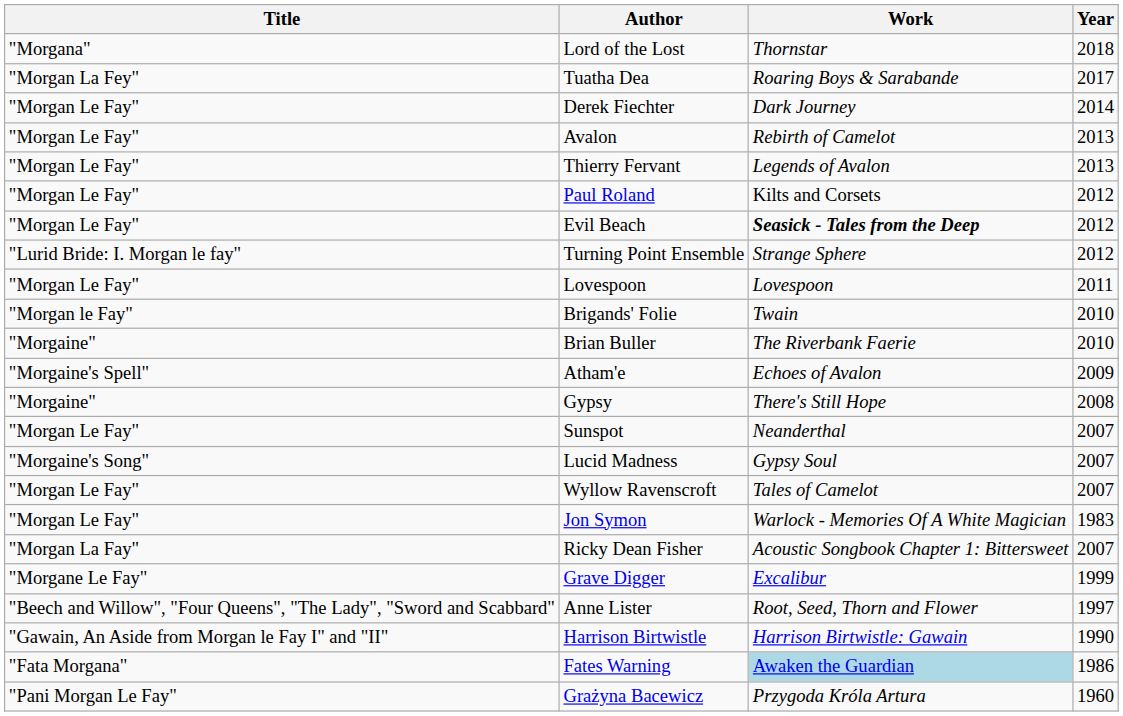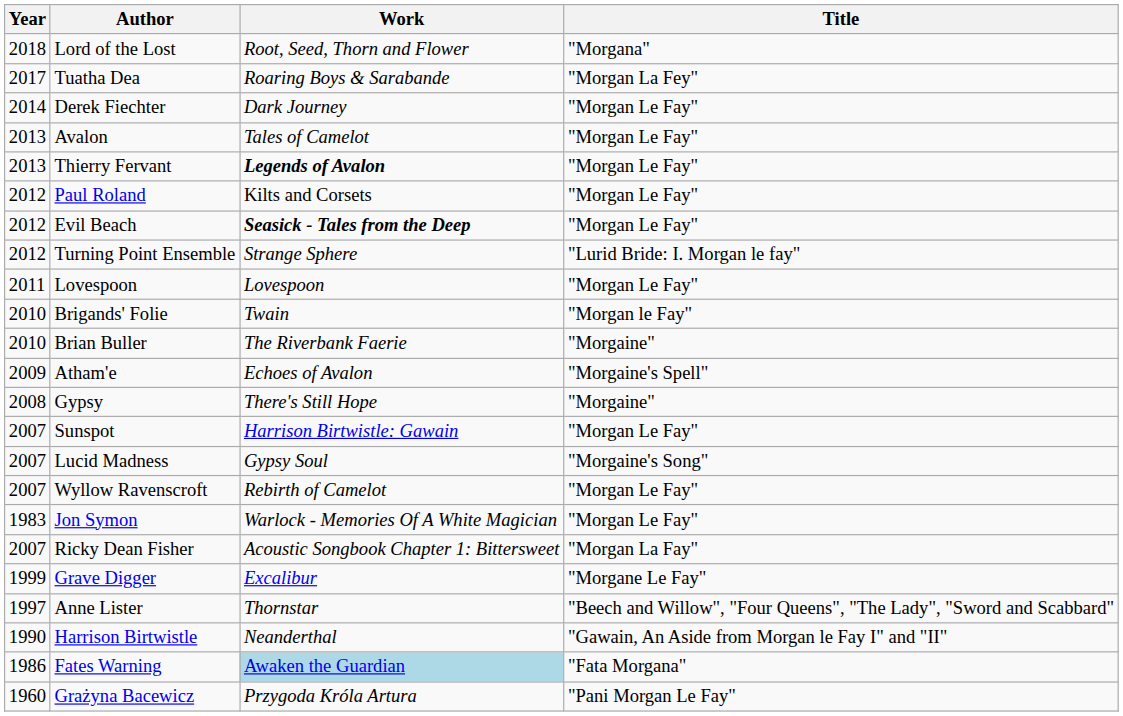columns swapped: Title <-> Year
Lord of the Lost | Work: Thornstar -> Root, Seed, Thorn and Flower
Avalon | Work: Rebirth of Camelot -> Tales of Camelot
Thierry Fervant | Work: normal -> bold
Sunspot | Work: Neanderthal -> Harrison Birtwistle: Gawain
Wyllow Ravenscroft | Work: Tales of Camelot -> Rebirth of Camelot
Anne Lister | Work: Root, Seed, Thorn and Flower -> Thornstar
Harrison Birtwistle | Work: Harrison Birtwistle: Gawain -> Neanderthal
